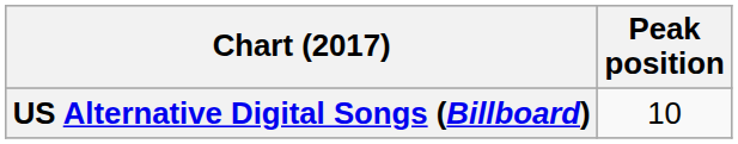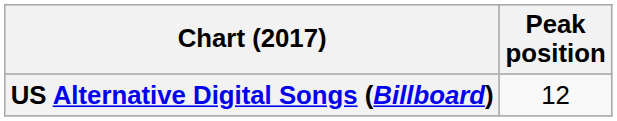US Alternative Digital Songs (Billboard) | Peak position: 10 -> 12
